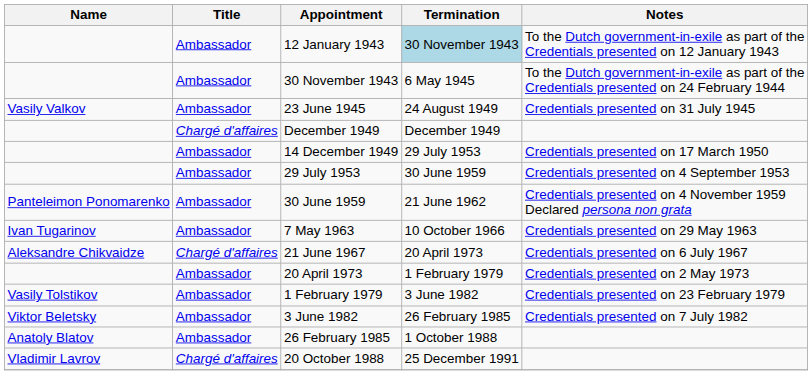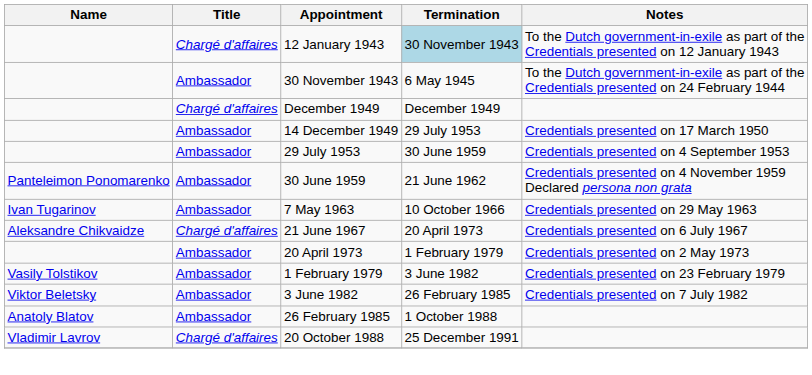12 January 1943 | Title: Ambassador -> Chargé d'affaires
- row: Vasily Valkov | Ambassador | 23 June 1945 | 24 August 1949 | Credentials presented on 31 July 1945
